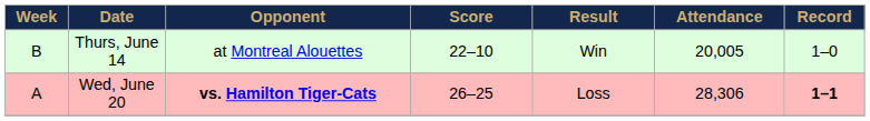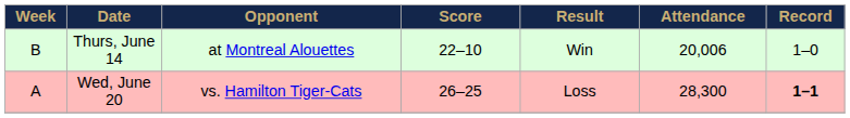Thurs, June 14 | Attendance: 20,005 -> 20,006
Wed, June 20 | Opponent: bold -> normal
Wed, June 20 | Attendance: 28,306 -> 28,300
